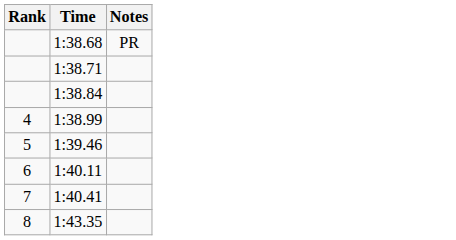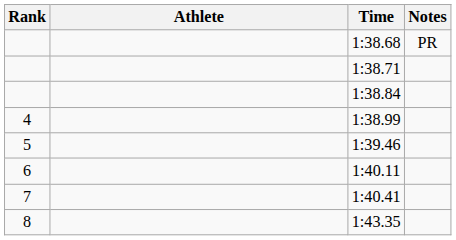+ column: Athlete
